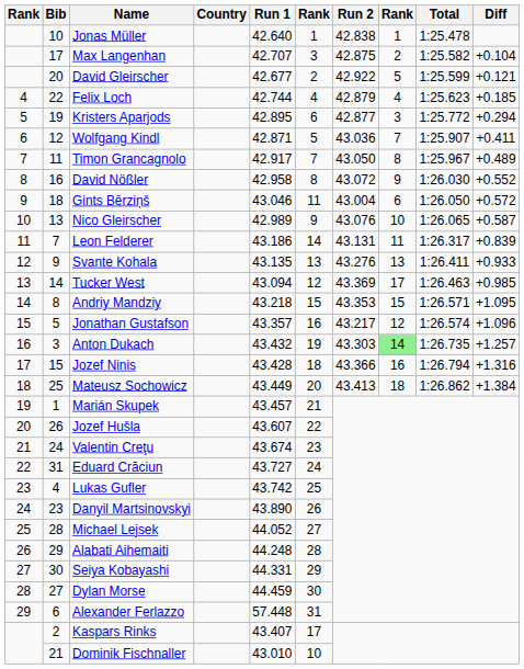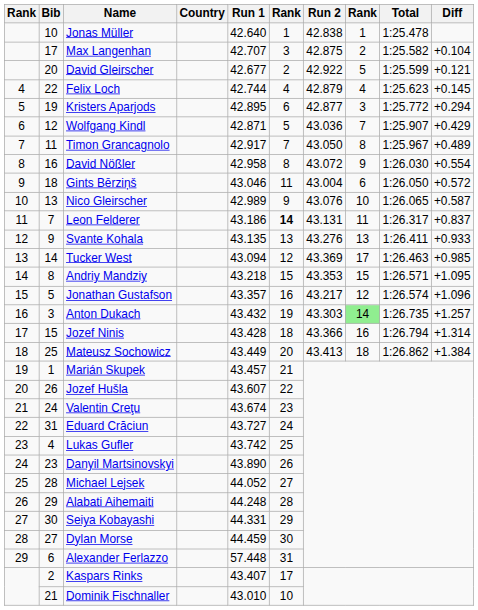Felix Loch | Diff: +0.185 -> +0.145
Wolfgang Kindl | Diff: +0.411 -> +0.429
David Nößler | Diff: +0.552 -> +0.554
Leon Felderer | column 6: normal -> bold
Leon Felderer | Diff: +0.839 -> +0.837
Jozef Ninis | Diff: +1.316 -> +1.314
